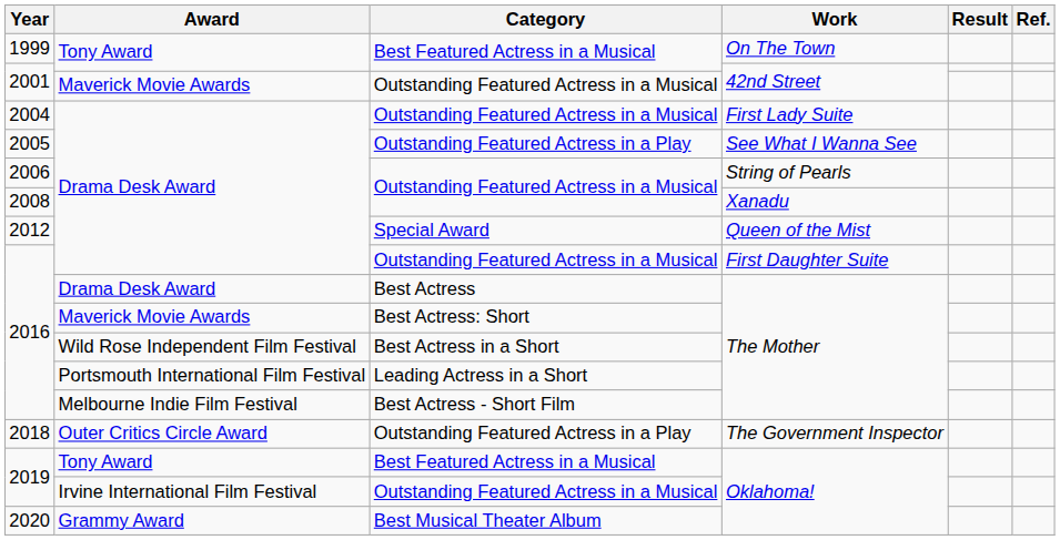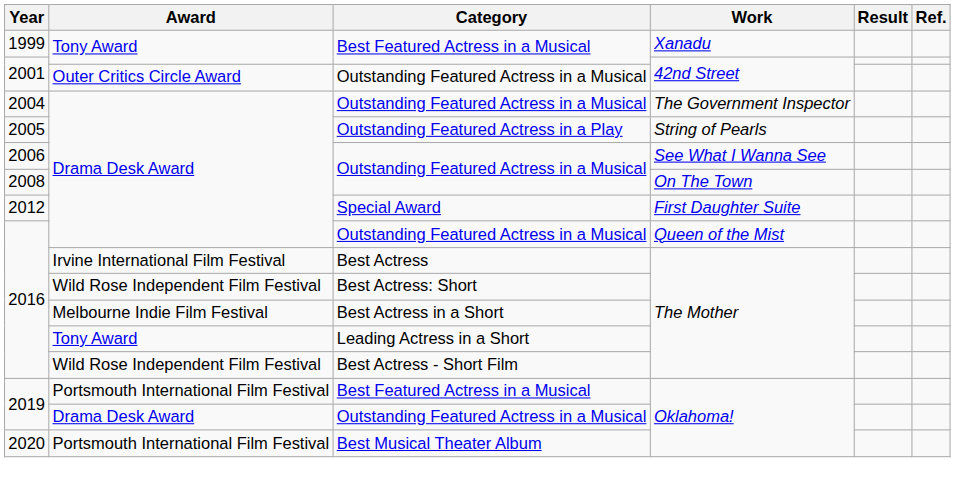1999 | Work: On The Town -> Xanadu
2001 / Outstanding Featured Actress in a Musical | Award: Maverick Movie Awards -> Outer Critics Circle Award
2004 | Work: First Lady Suite -> The Government Inspector
2005 | Work: See What I Wanna See -> String of Pearls
2006 | Work: String of Pearls -> See What I Wanna See
2008 | Work: Xanadu -> On The Town
2012 | Work: Queen of the Mist -> First Daughter Suite
2016 / Outstanding Featured Actress in a Musical | Work: First Daughter Suite -> Queen of the Mist
2016 / Best Actress | Award: Drama Desk Award -> Irvine International Film Festival
2016 / Best Actress: Short | Award: Maverick Movie Awards -> Wild Rose Independent Film Festival
2016 / Best Actress in a Short | Award: Wild Rose Independent Film Festival -> Melbourne Indie Film Festival
2016 / Leading Actress in a Short | Award: Portsmouth International Film Festival -> Tony Award
2016 / Best Actress - Short Film | Award: Melbourne Indie Film Festival -> Wild Rose Independent Film Festival
- row: 2018 | Outer Critics Circle Award | Outstanding Featured Actress in a Play | The Government Inspector
2019 / Best Featured Actress in a Musical | Award: Tony Award -> Portsmouth International Film Festival
2019 / Outstanding Featured Actress in a Musical | Award: Irvine International Film Festival -> Drama Desk Award
2020 | Award: Grammy Award -> Portsmouth International Film Festival
